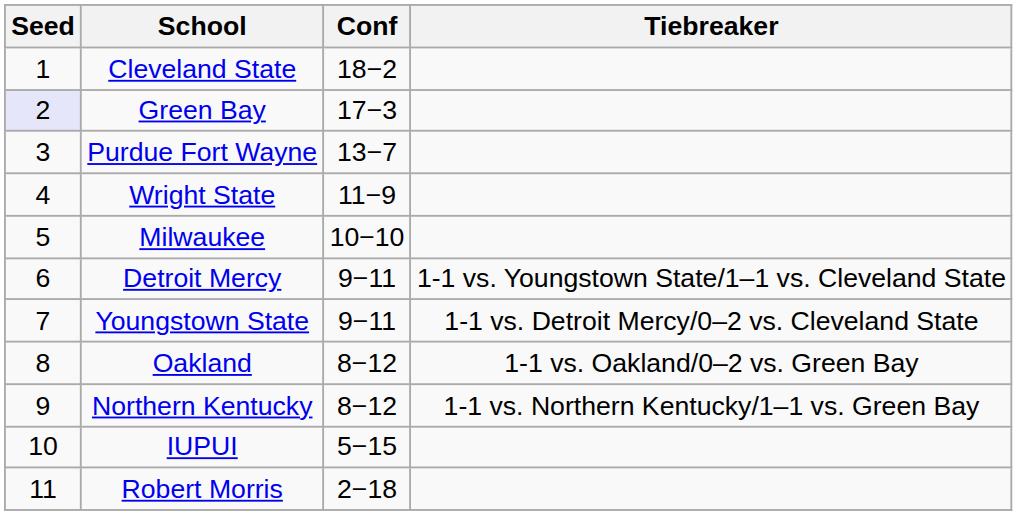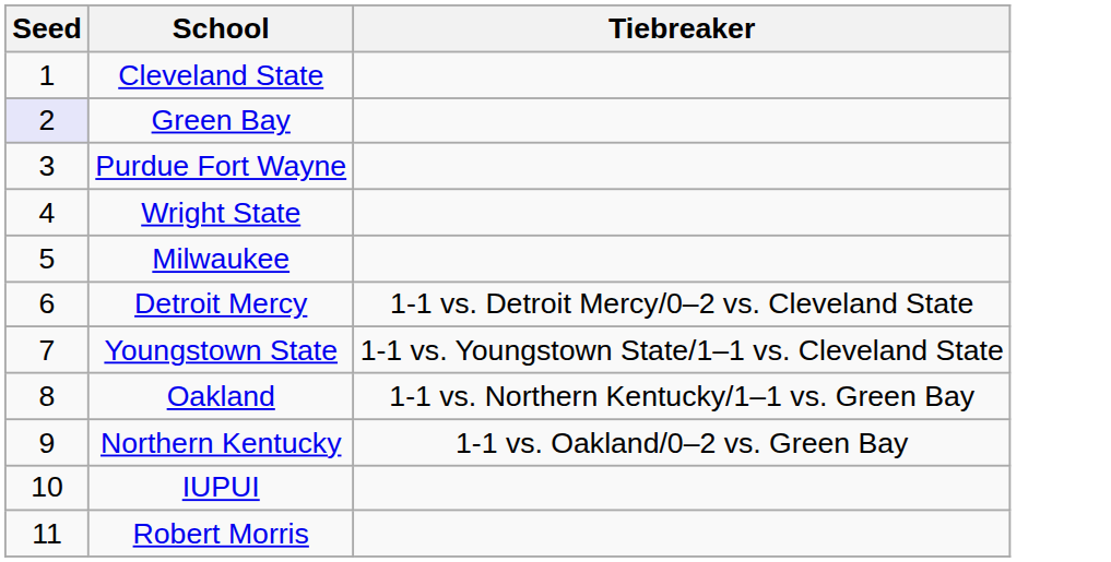- column: Conf | 18−2 | 17−3 | 13−7 | 11−9 | 10−10 | 9−11 | 9−11 | 8−12 | 8−12 | 5−15 | 2−18
Detroit Mercy | Tiebreaker: 1-1 vs. Youngstown State/1–1 vs. Cleveland State -> 1-1 vs. Detroit Mercy/0–2 vs. Cleveland State
Youngstown State | Tiebreaker: 1-1 vs. Detroit Mercy/0–2 vs. Cleveland State -> 1-1 vs. Youngstown State/1–1 vs. Cleveland State
Oakland | Tiebreaker: 1-1 vs. Oakland/0–2 vs. Green Bay -> 1-1 vs. Northern Kentucky/1–1 vs. Green Bay
Northern Kentucky | Tiebreaker: 1-1 vs. Northern Kentucky/1–1 vs. Green Bay -> 1-1 vs. Oakland/0–2 vs. Green Bay
